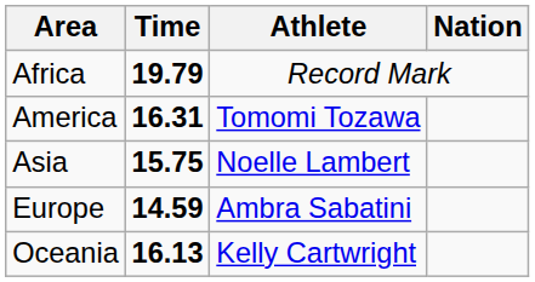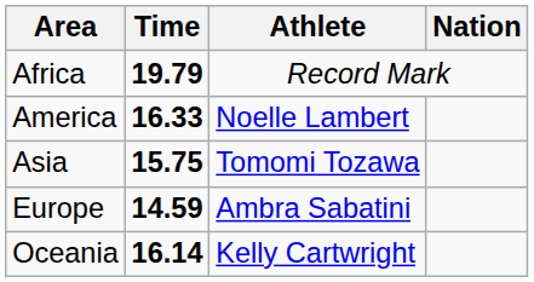America | Time: 16.31 -> 16.33
America | Athlete: Tomomi Tozawa -> Noelle Lambert
Asia | Athlete: Noelle Lambert -> Tomomi Tozawa
Oceania | Time: 16.13 -> 16.14
